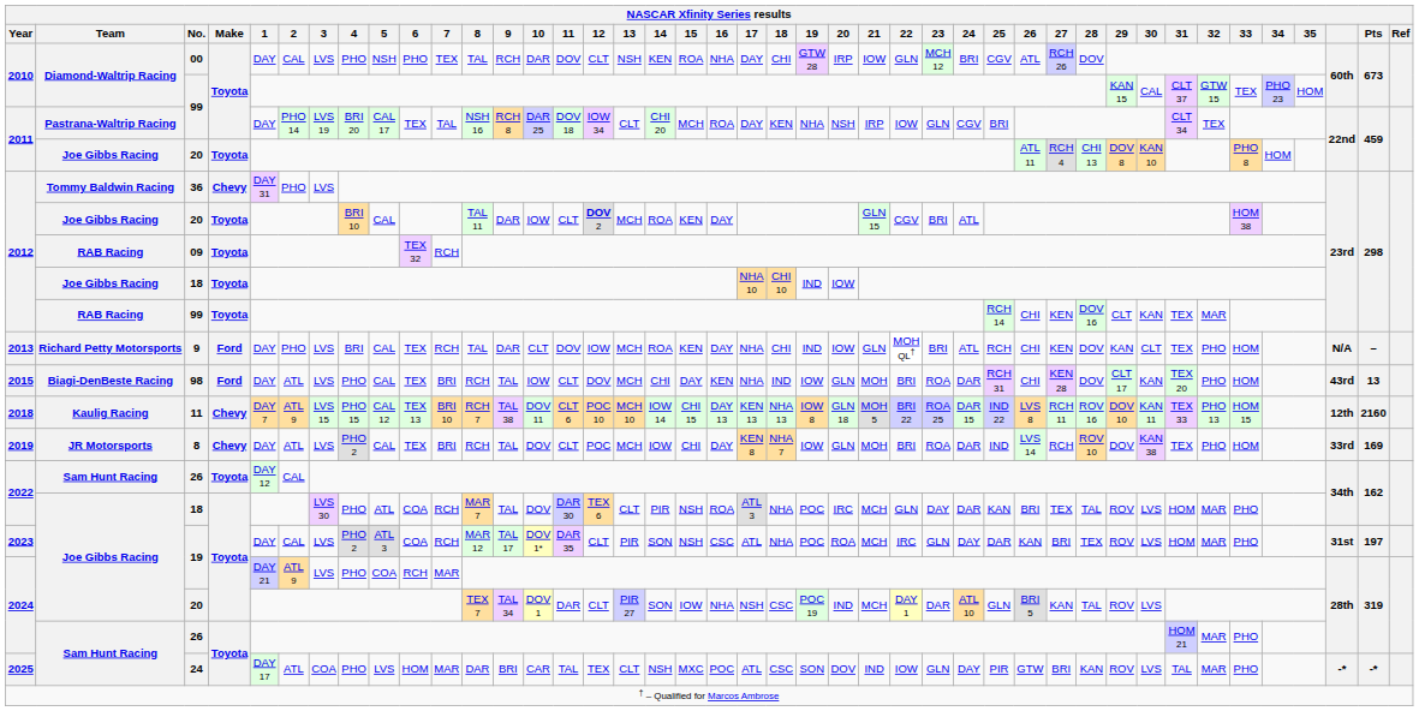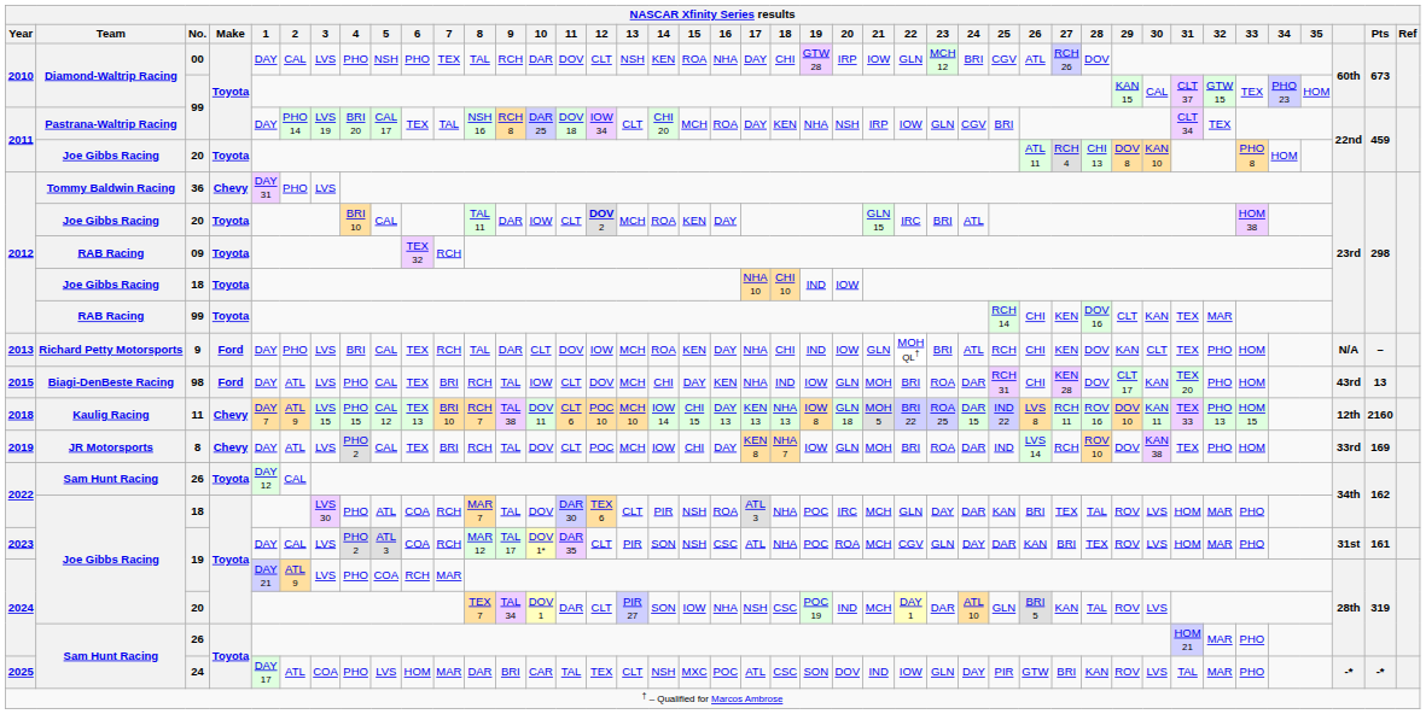2012 / 20 | 22: CGV -> IRC
2023 / 19 | 22: IRC -> CGV
2023 / 19 | Pts: 197 -> 161
